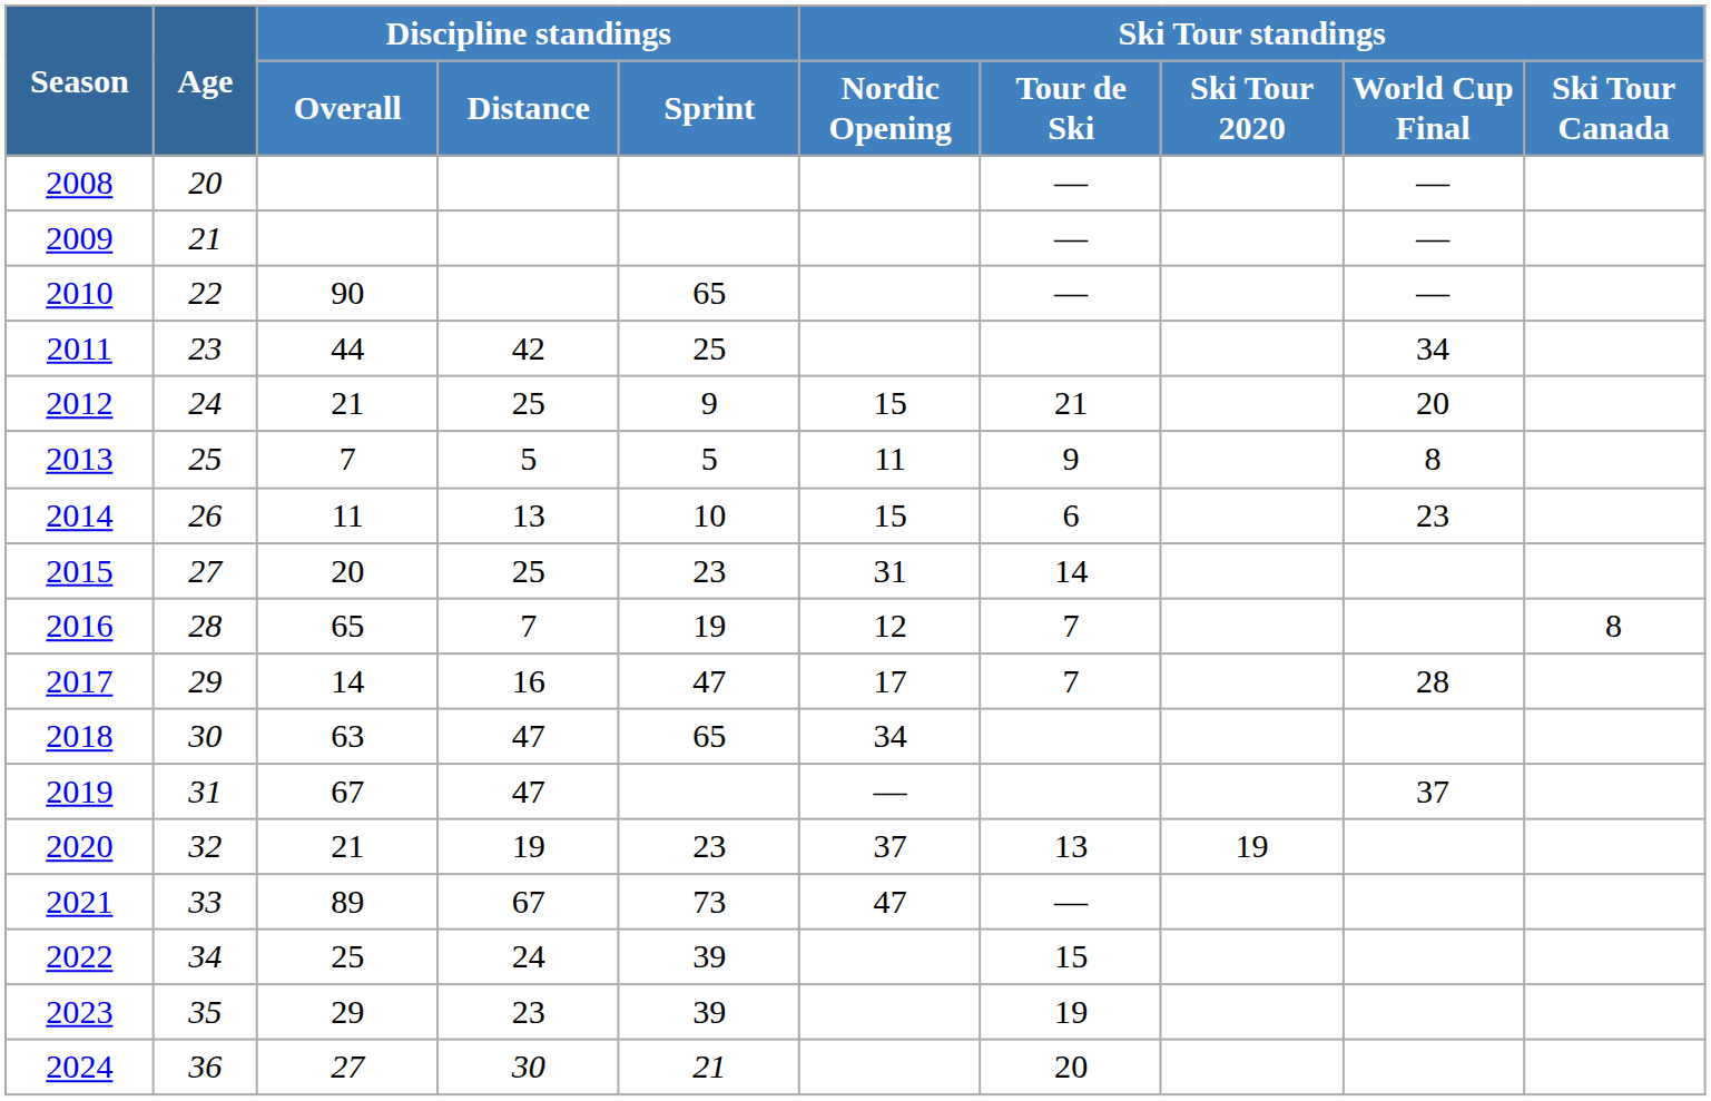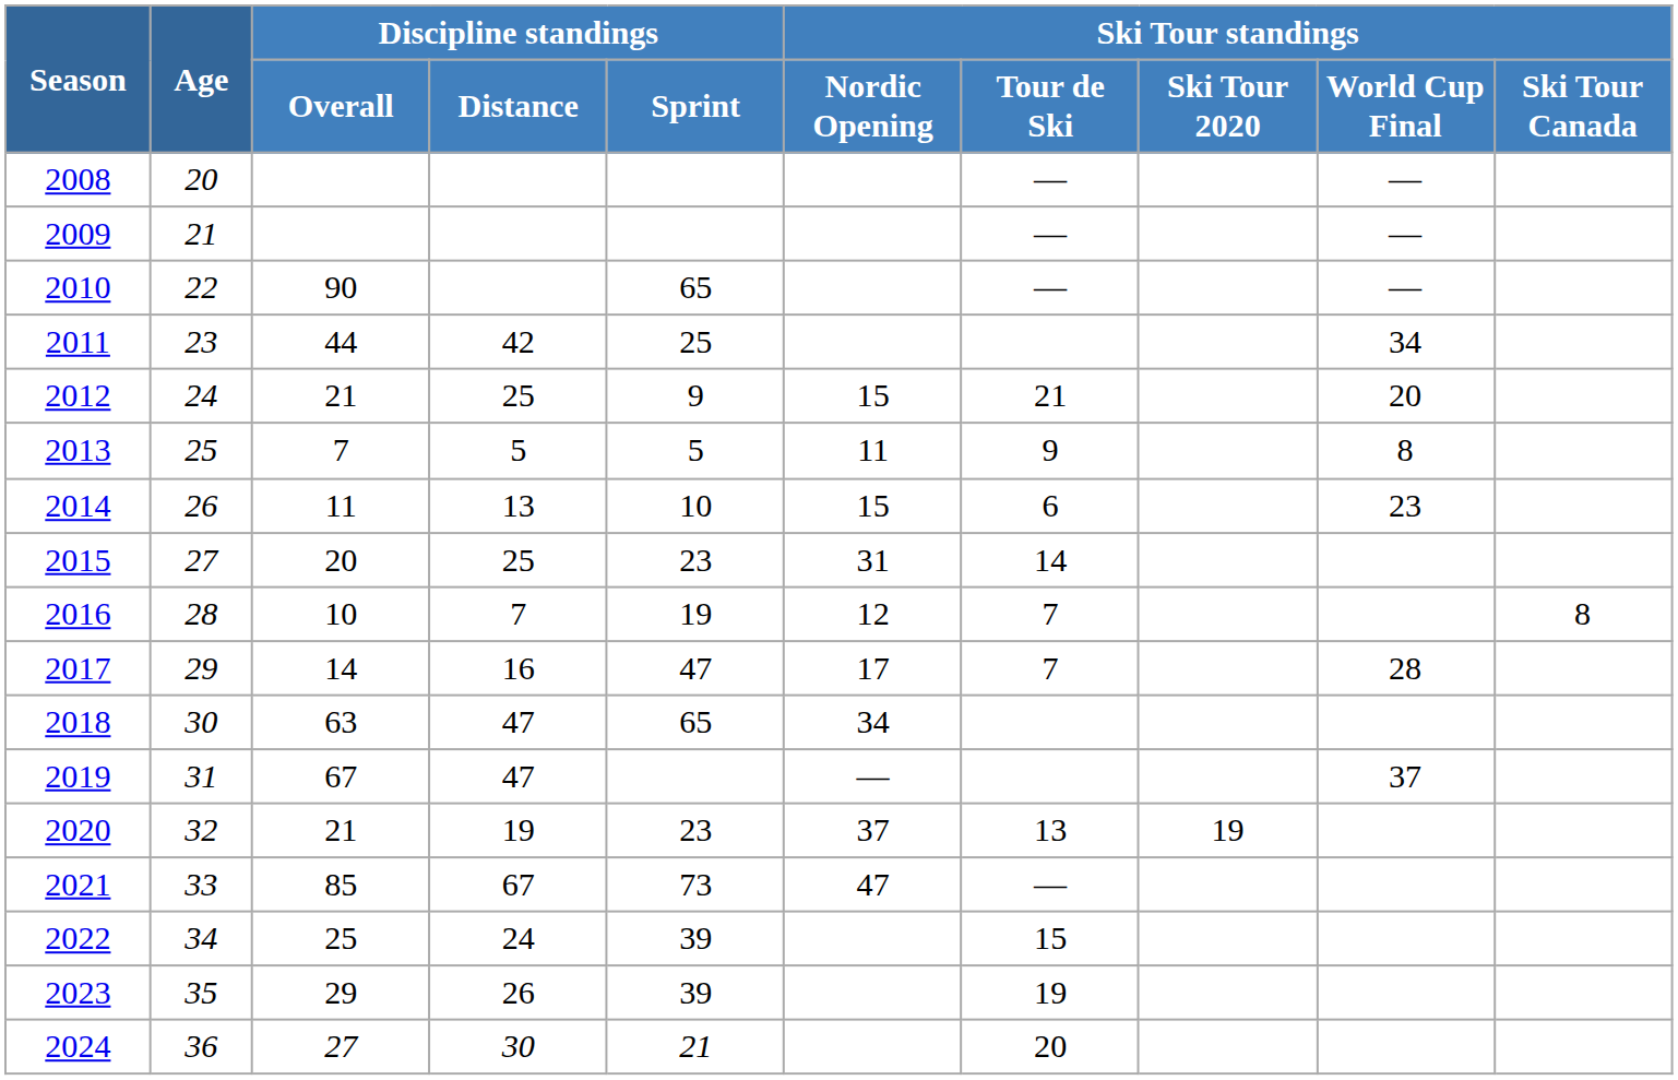2016 | Discipline standings / Overall: 65 -> 10
2021 | Discipline standings / Overall: 89 -> 85
2023 | Discipline standings / Distance: 23 -> 26
